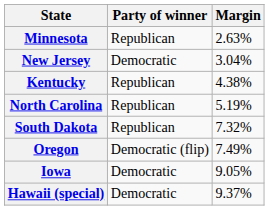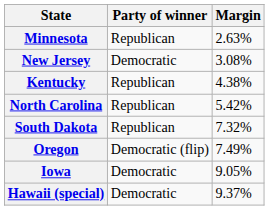New Jersey | Margin: 3.04% -> 3.08%
North Carolina | Margin: 5.19% -> 5.42%
